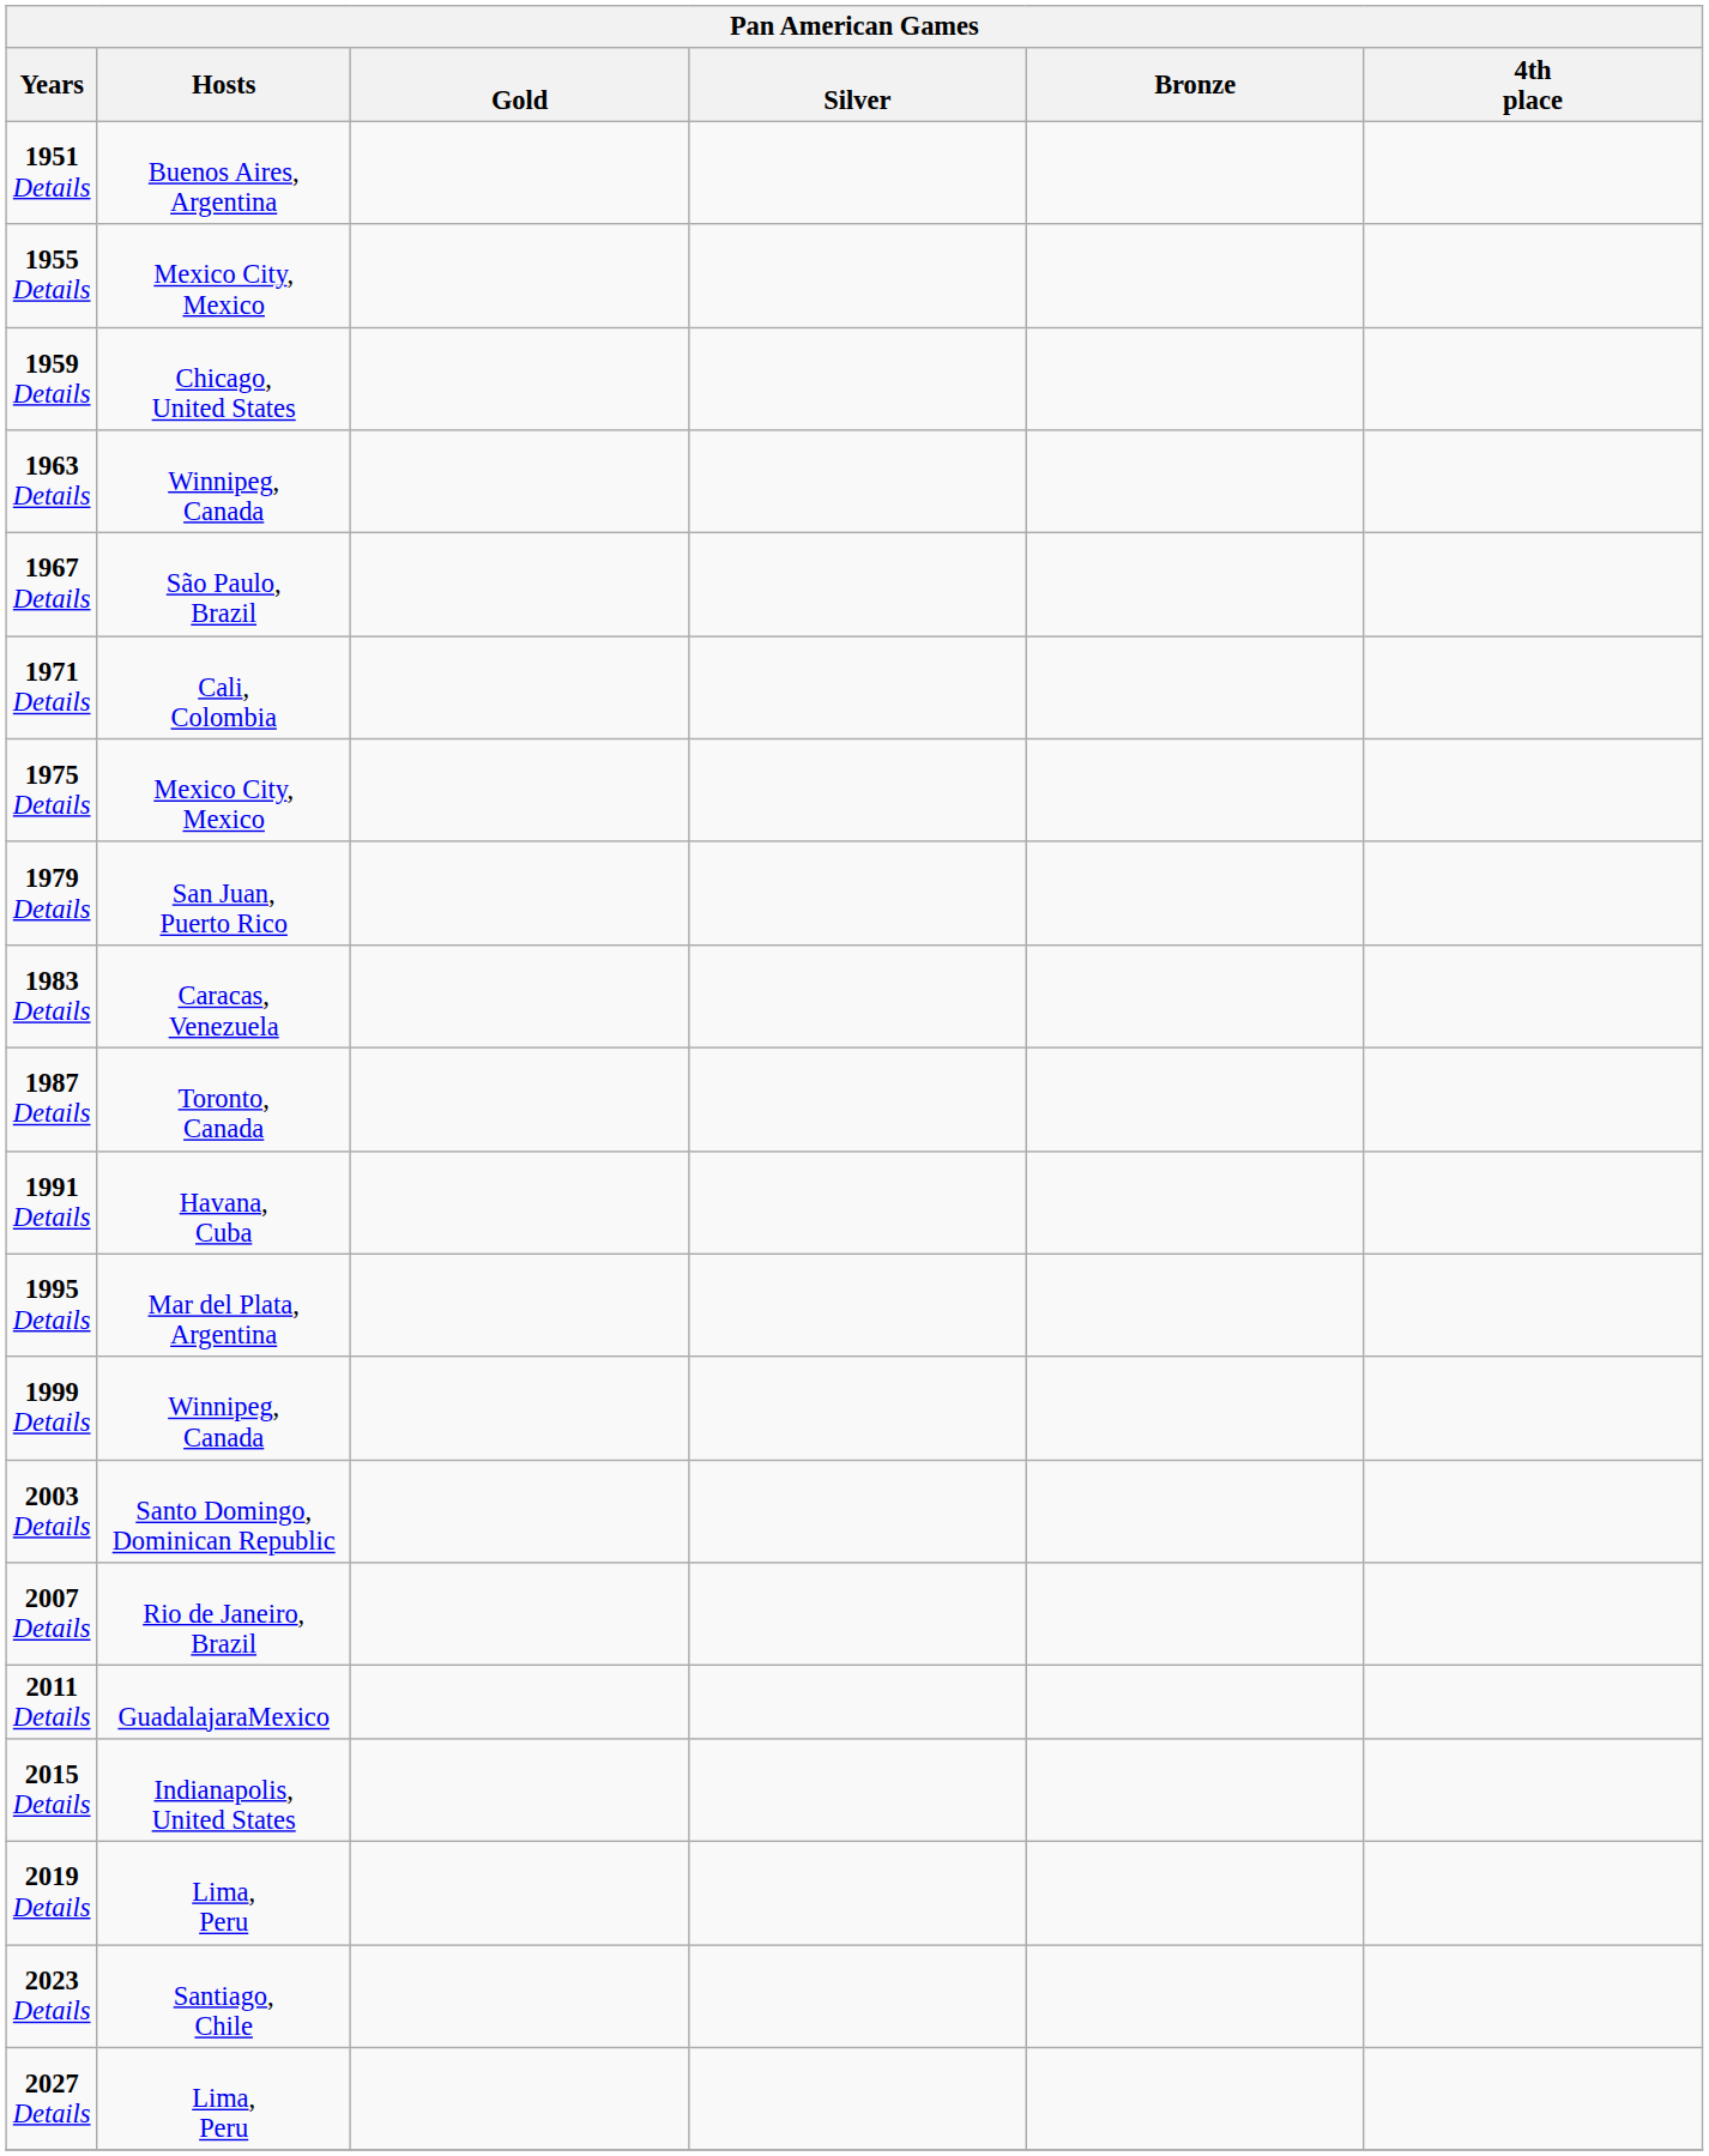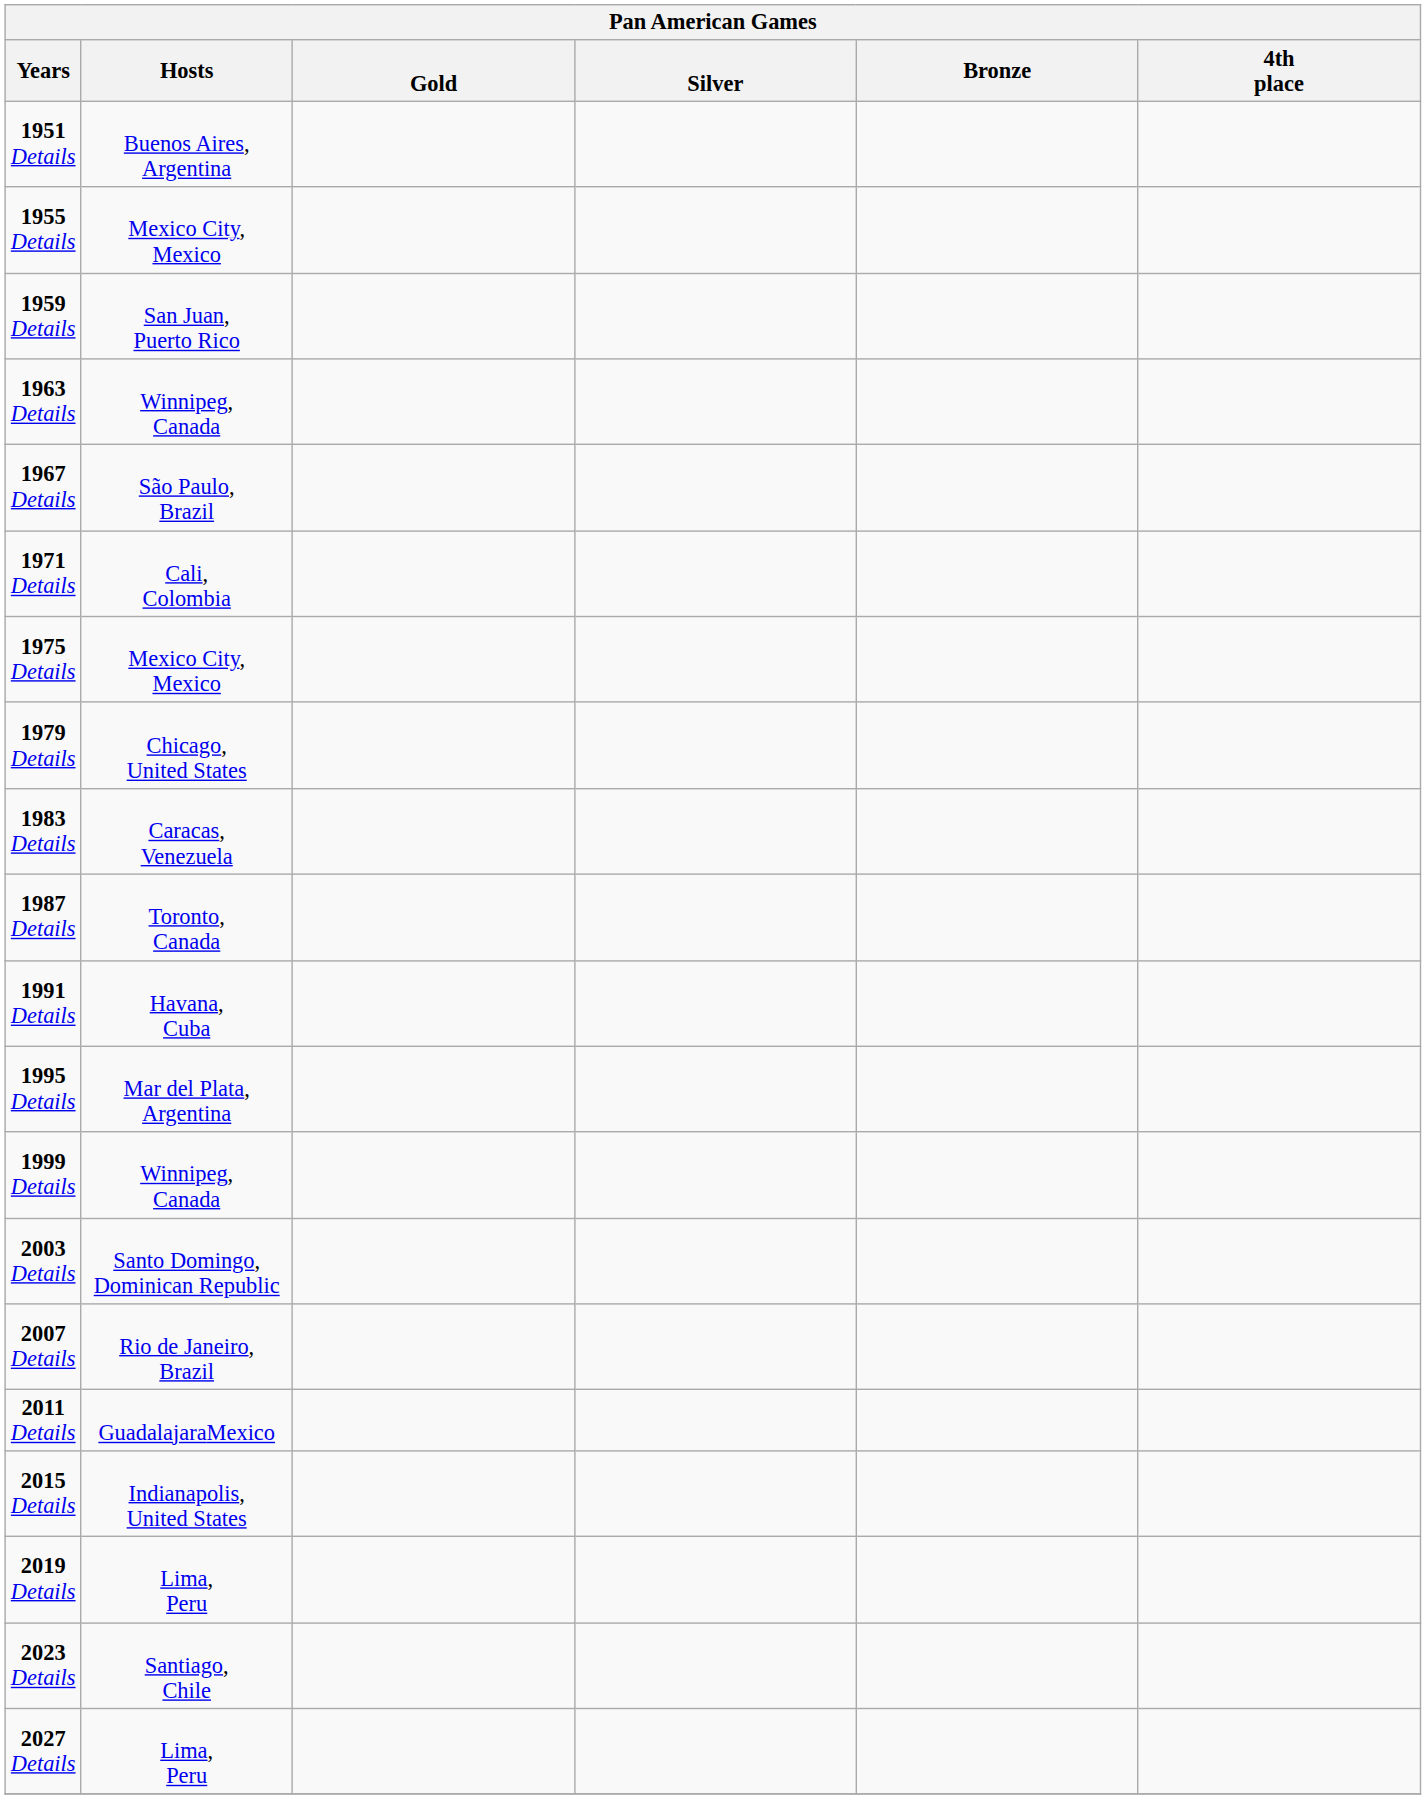1959 Details | Hosts: Chicago, United States -> San Juan, Puerto Rico
1979 Details | Hosts: San Juan, Puerto Rico -> Chicago, United States
